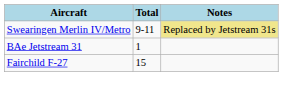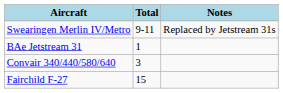Swearingen Merlin IV/Metro | Notes: khaki background -> no background
+ row: Convair 340/440/580/640 | 3
